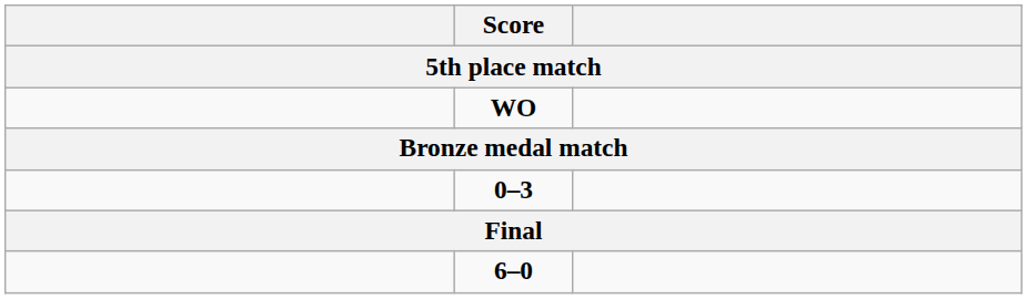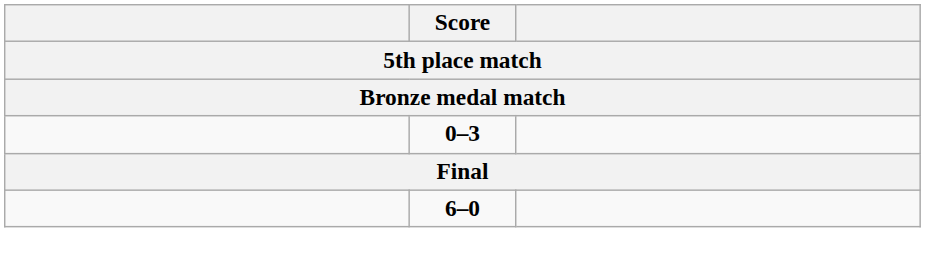- row: WO
